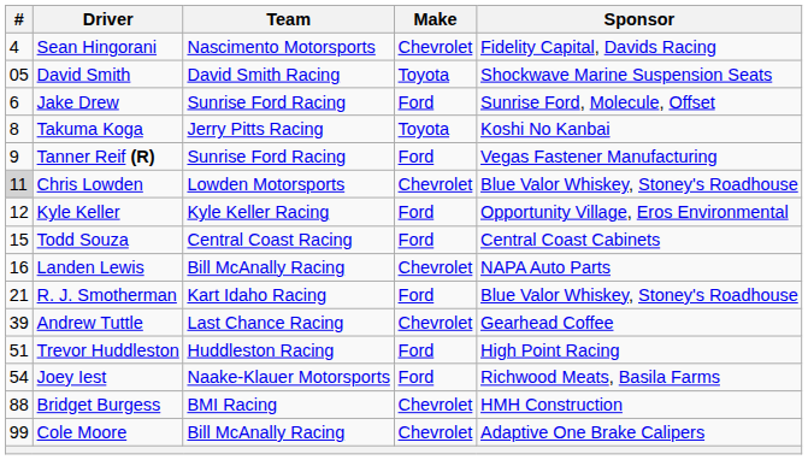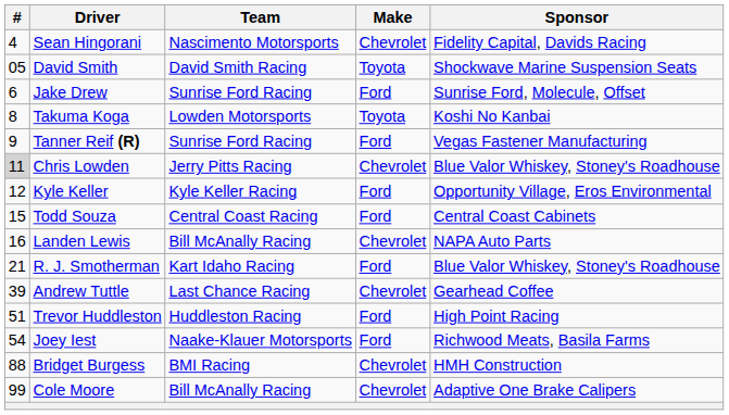Takuma Koga | Team: Jerry Pitts Racing -> Lowden Motorsports
Chris Lowden | Team: Lowden Motorsports -> Jerry Pitts Racing
